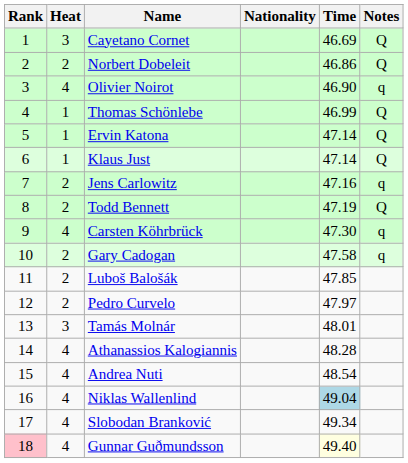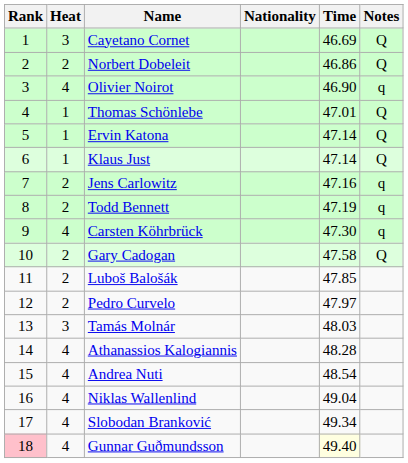Thomas Schönlebe | Time: 46.99 -> 47.01
Todd Bennett | Notes: Q -> q
Gary Cadogan | Notes: q -> Q
Tamás Molnár | Time: 48.01 -> 48.03
Niklas Wallenlind | Time: lightblue background -> no background
